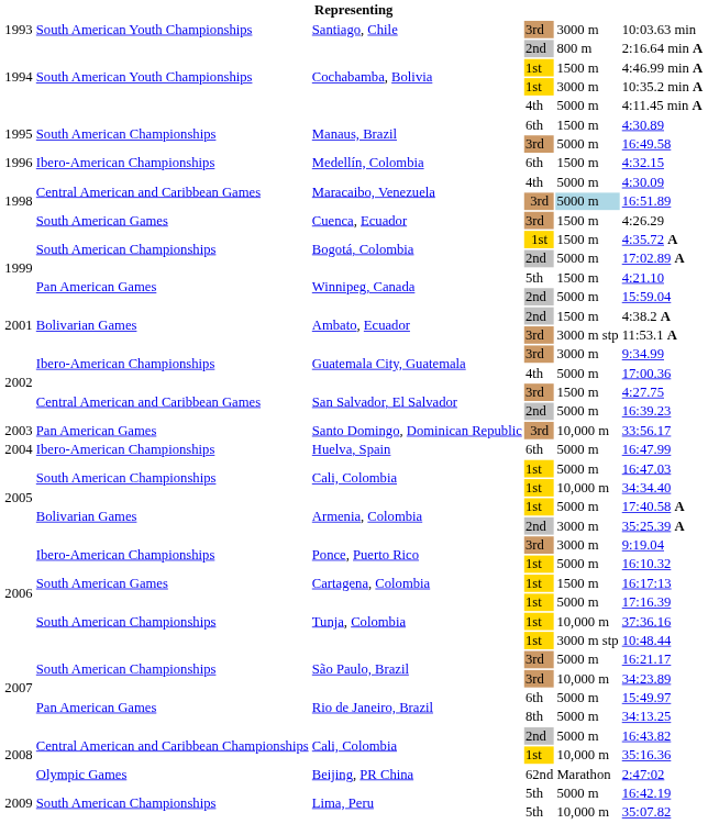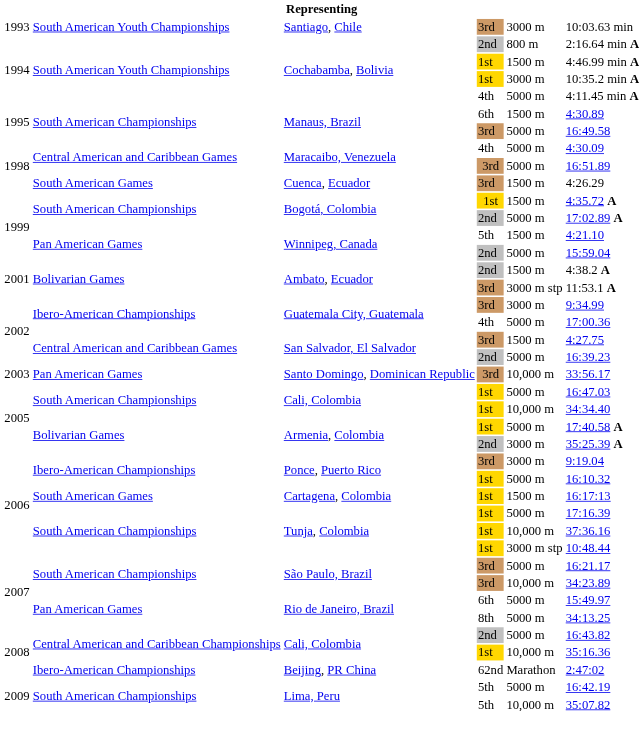- row: 1996 | Ibero-American Championships | Medellín, Colombia | 6th | 1500 m | 4:32.15
Maracaibo, Venezuela / 3rd | column 5: lightblue background -> no background
- row: 2004 | Ibero-American Championships | Huelva, Spain | 6th | 5000 m | 16:47.99
Beijing, PR China | column 2: Olympic Games -> Ibero-American Championships
